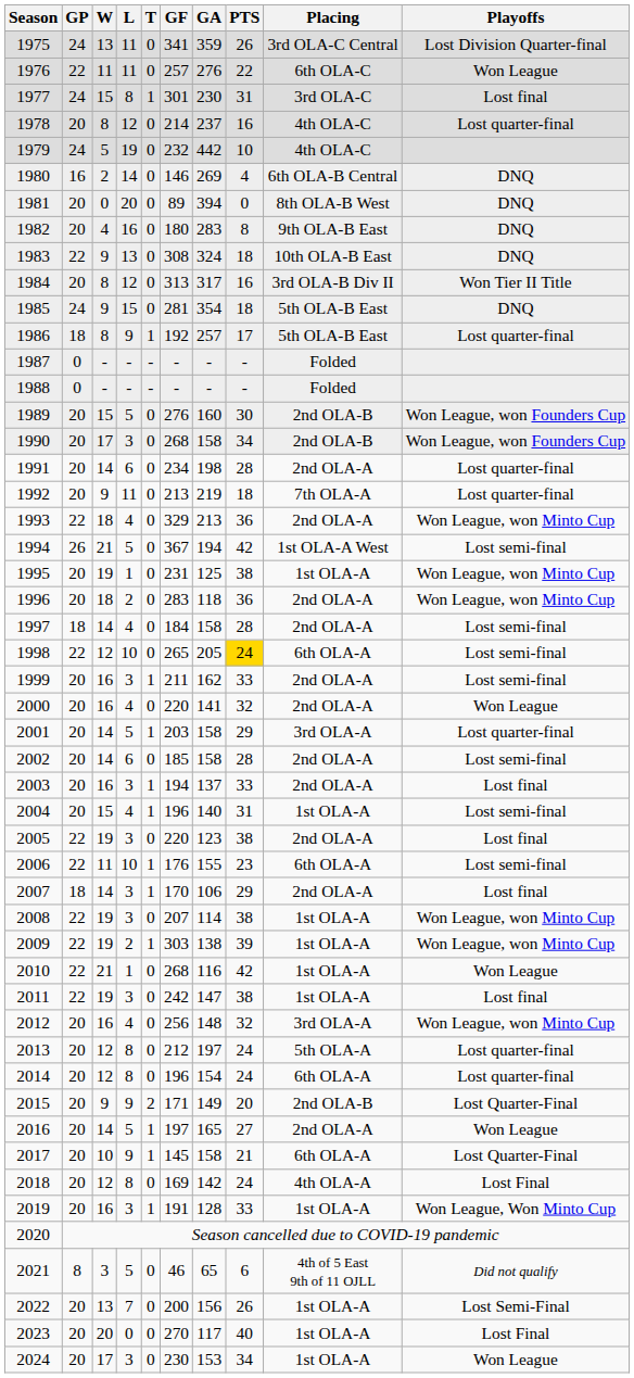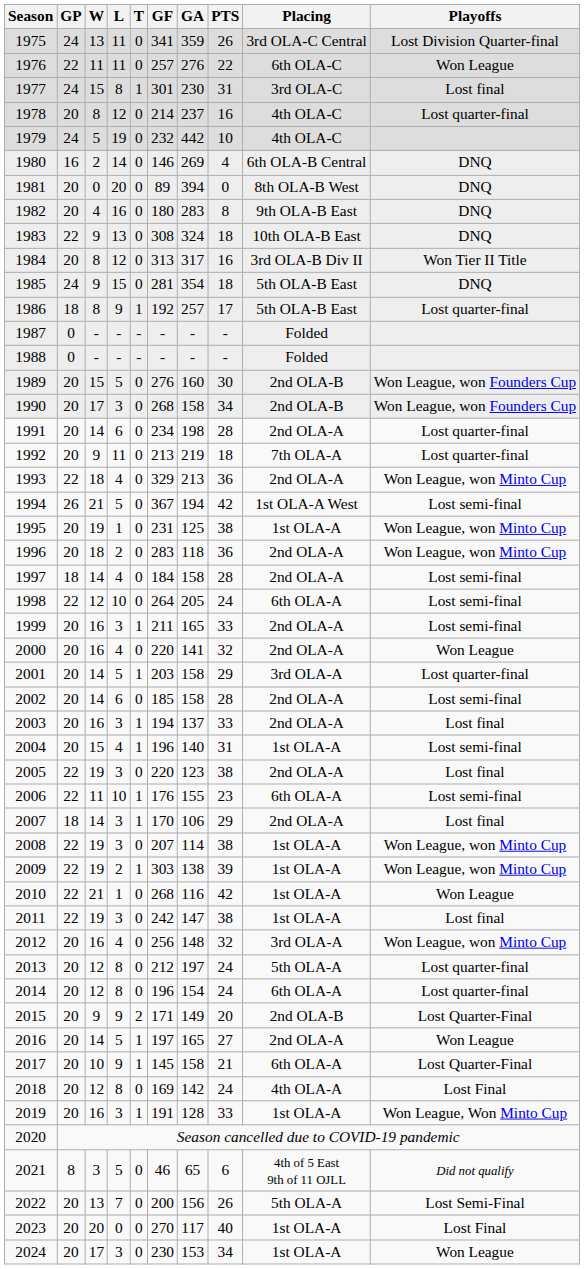1998 | GF: 265 -> 264
1998 | PTS: gold background -> no background
1999 | GA: 162 -> 165
2022 | Placing: 1st OLA-A -> 5th OLA-A
